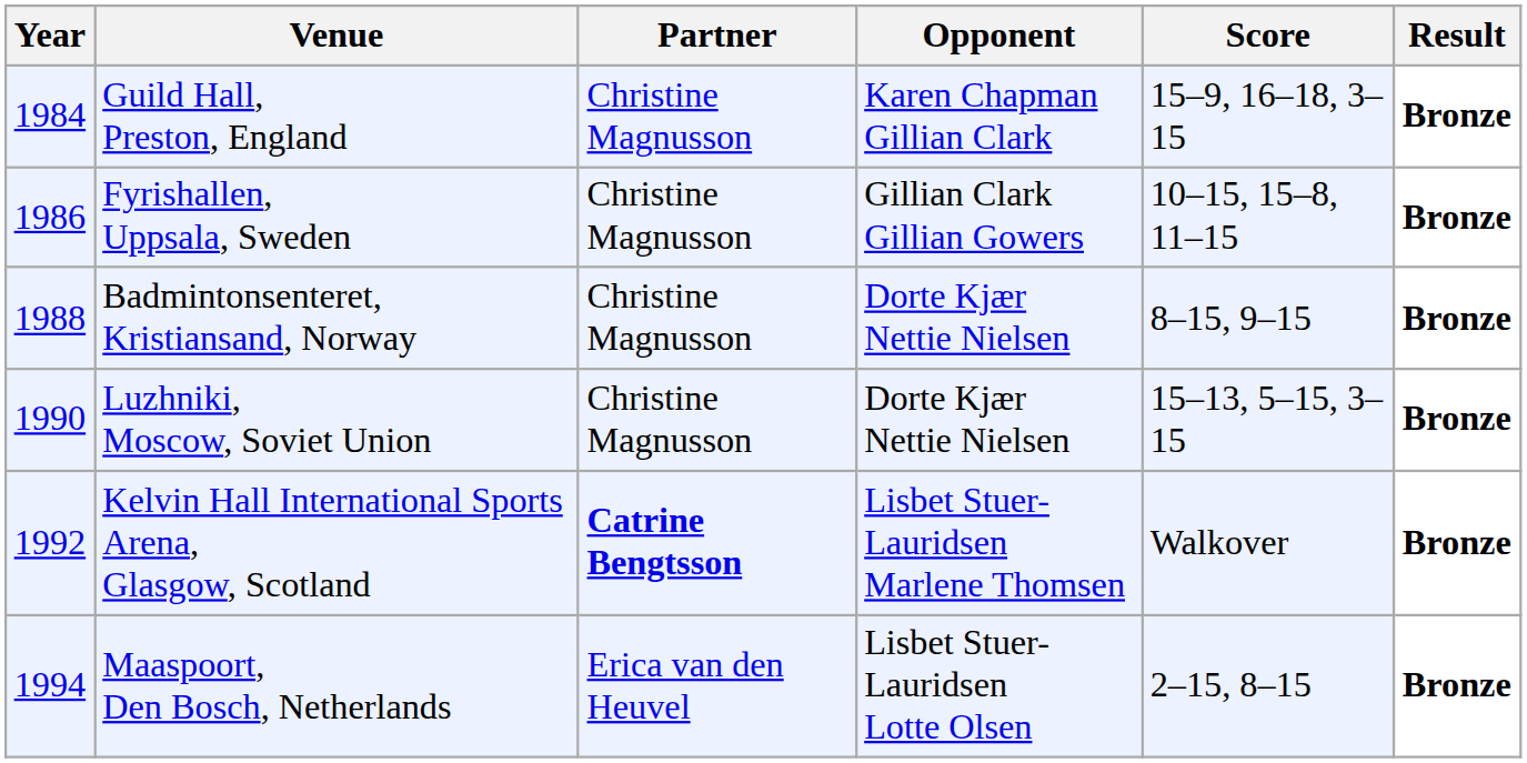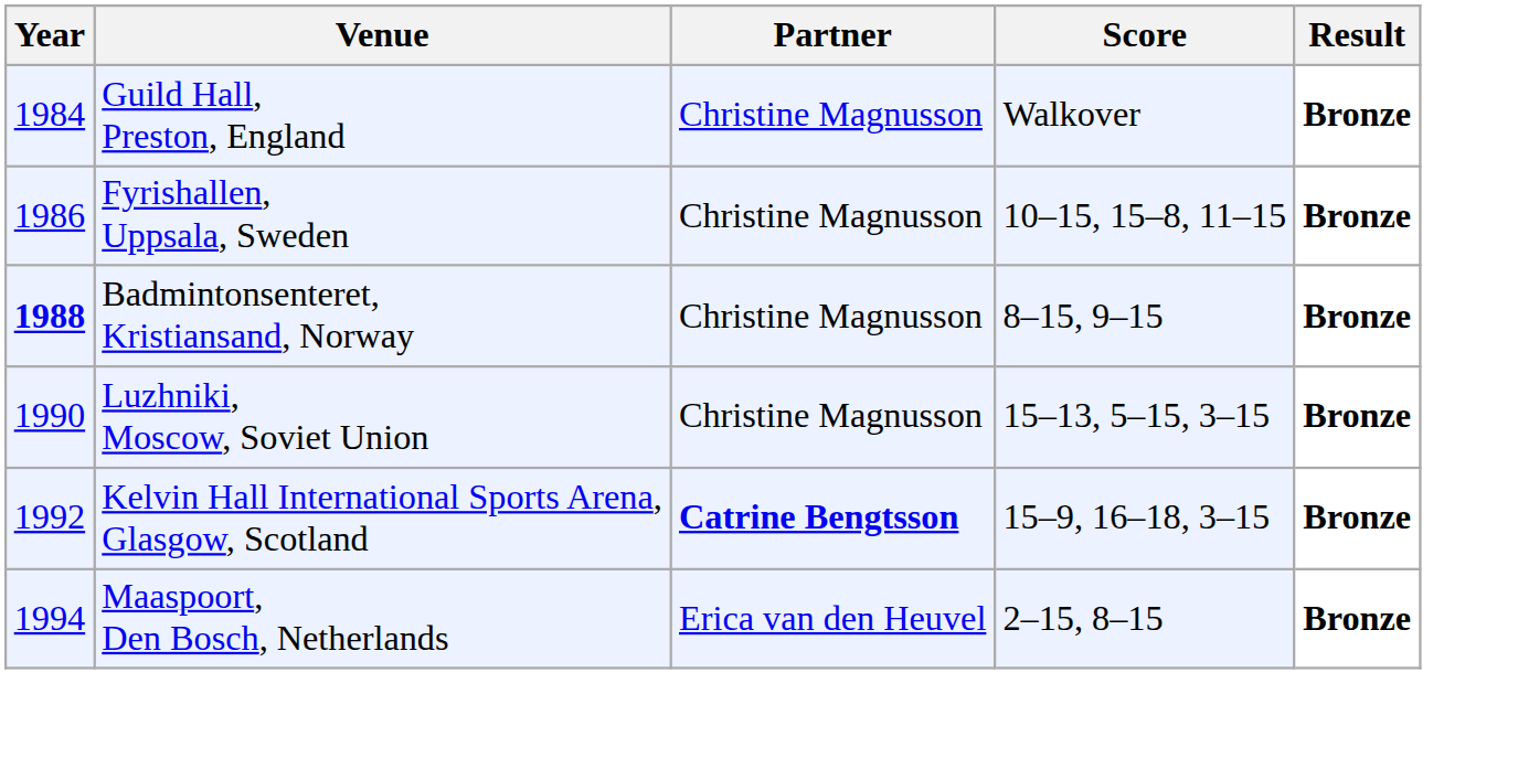- column: Opponent | Karen Chapman Gillian Clark | Gillian Clark Gillian Gowers | Dorte Kjær Nettie Nielsen | Dorte Kjær Nettie Nielsen | Lisbet Stuer-Lauridsen Marlene Thomsen | Lisbet Stuer-Lauridsen Lotte Olsen
Guild Hall, Preston, England | Score: 15–9, 16–18, 3–15 -> Walkover
Badmintonsenteret, Kristiansand, Norway | Year: normal -> bold
Kelvin Hall International Sports Arena, Glasgow, Scotland | Score: Walkover -> 15–9, 16–18, 3–15
